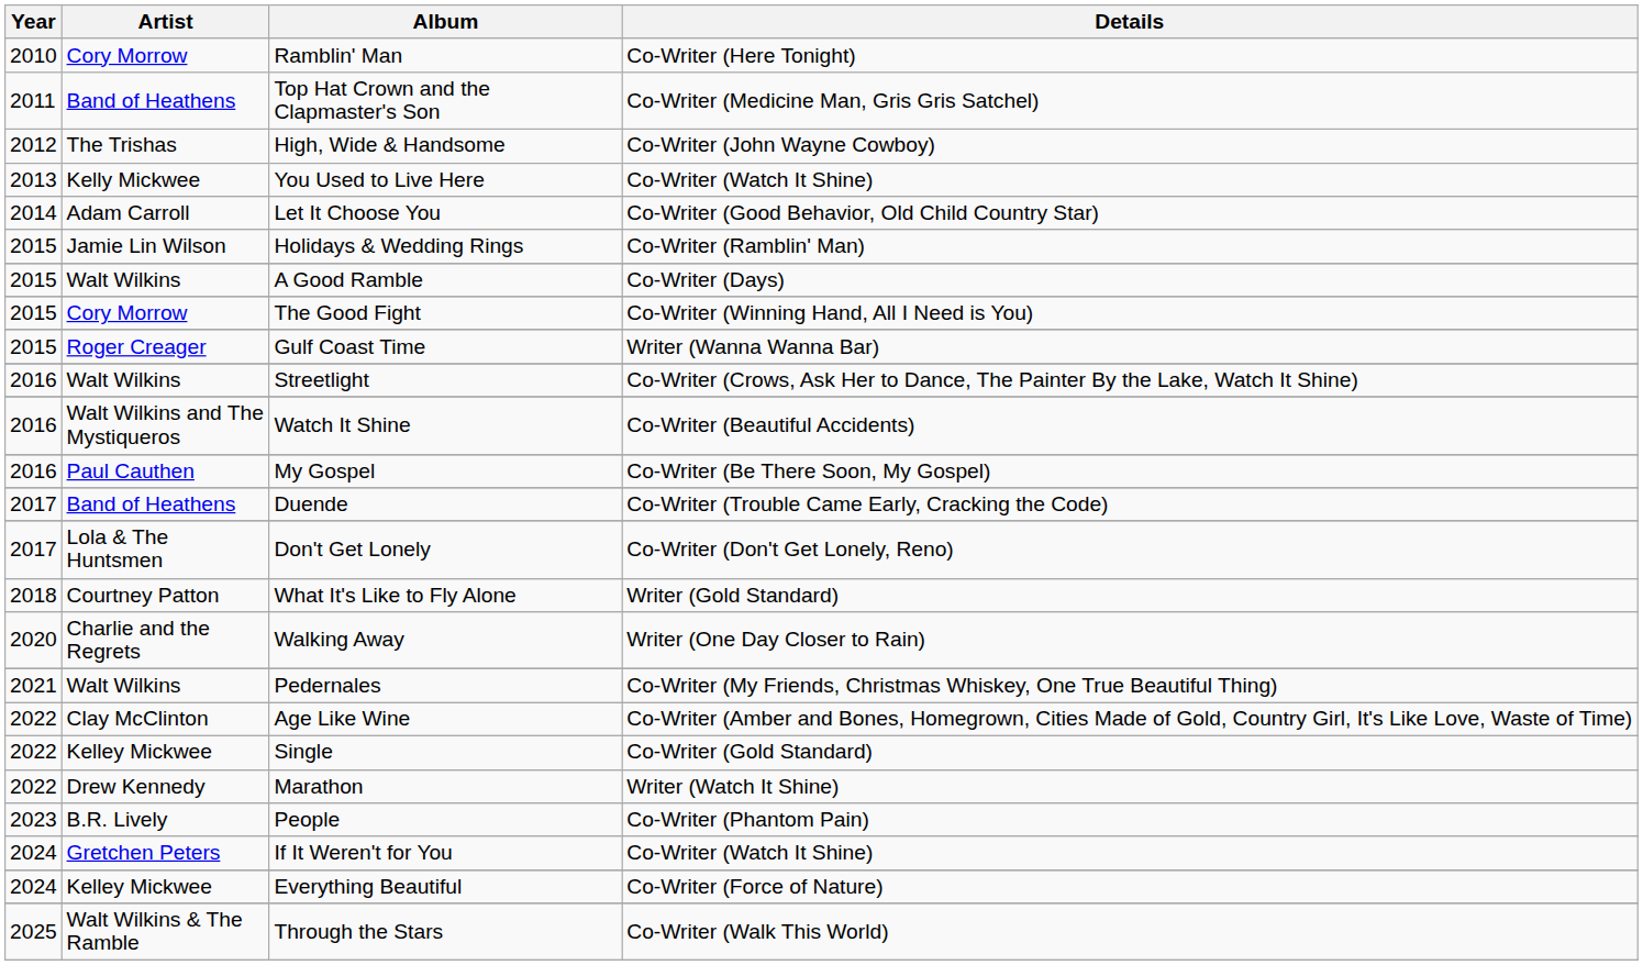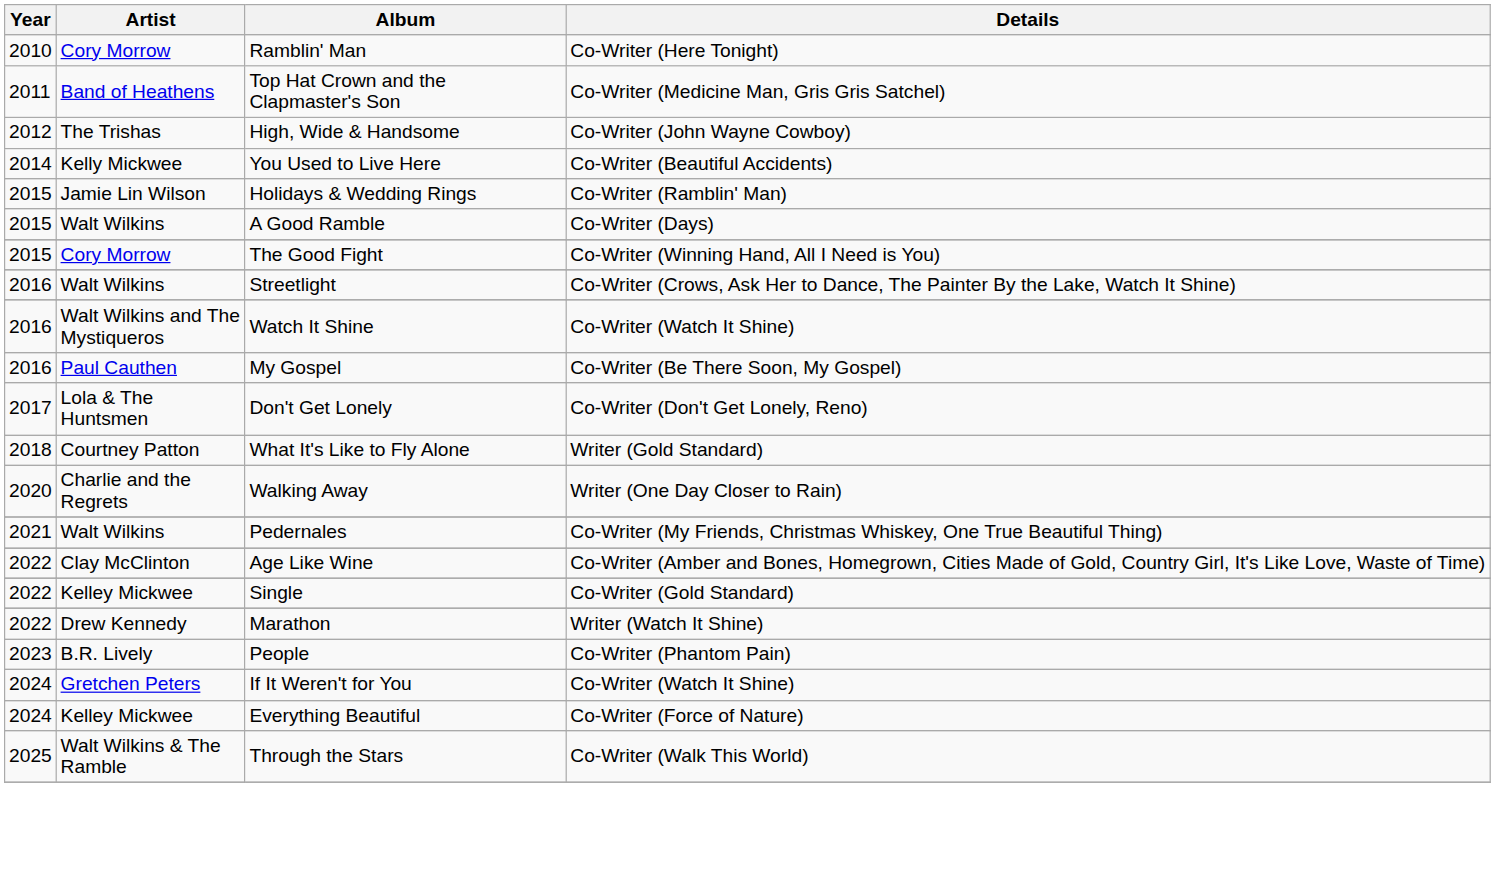You Used to Live Here | Year: 2013 -> 2014
You Used to Live Here | Details: Co-Writer (Watch It Shine) -> Co-Writer (Beautiful Accidents)
- row: 2014 | Adam Carroll | Let It Choose You | Co-Writer (Good Behavior, Old Child Country Star)
- row: 2015 | Roger Creager | Gulf Coast Time | Writer (Wanna Wanna Bar)
Watch It Shine | Details: Co-Writer (Beautiful Accidents) -> Co-Writer (Watch It Shine)
- row: 2017 | Band of Heathens | Duende | Co-Writer (Trouble Came Early, Cracking the Code)
